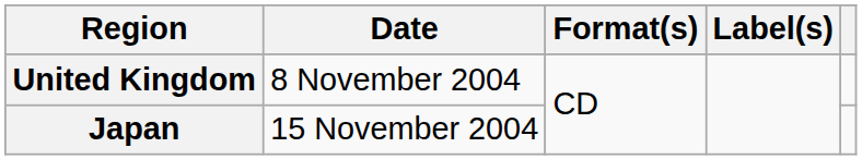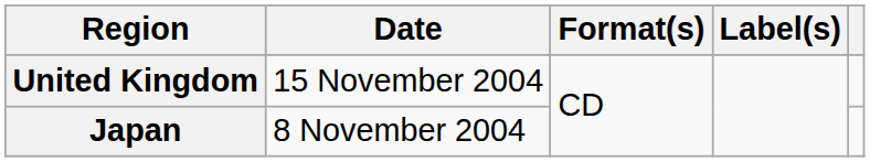United Kingdom | Date: 8 November 2004 -> 15 November 2004
Japan | Date: 15 November 2004 -> 8 November 2004
